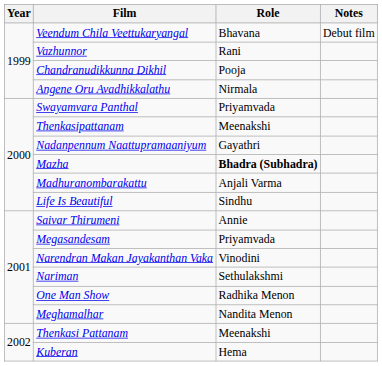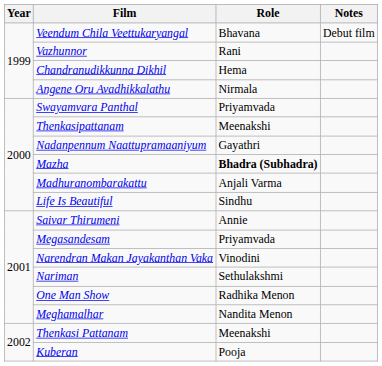Chandranudikkunna Dikhil | Role: Pooja -> Hema
Kuberan | Role: Hema -> Pooja
